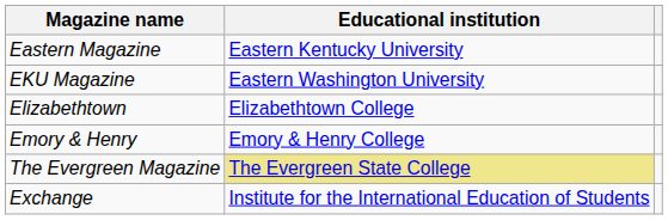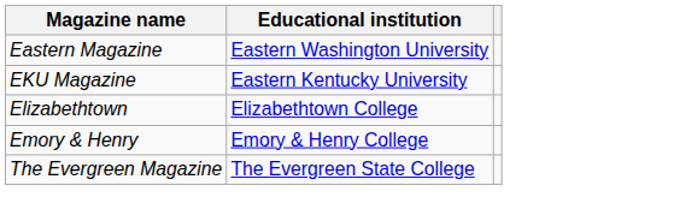Eastern Magazine | Educational institution: Eastern Kentucky University -> Eastern Washington University
EKU Magazine | Educational institution: Eastern Washington University -> Eastern Kentucky University
The Evergreen Magazine | Educational institution: khaki background -> no background
- row: Exchange | Institute for the International Education of Students
